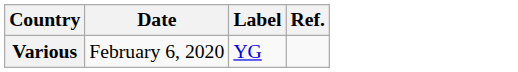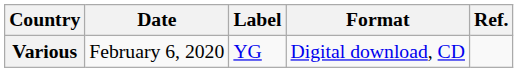+ column: Format | Digital download, CD
